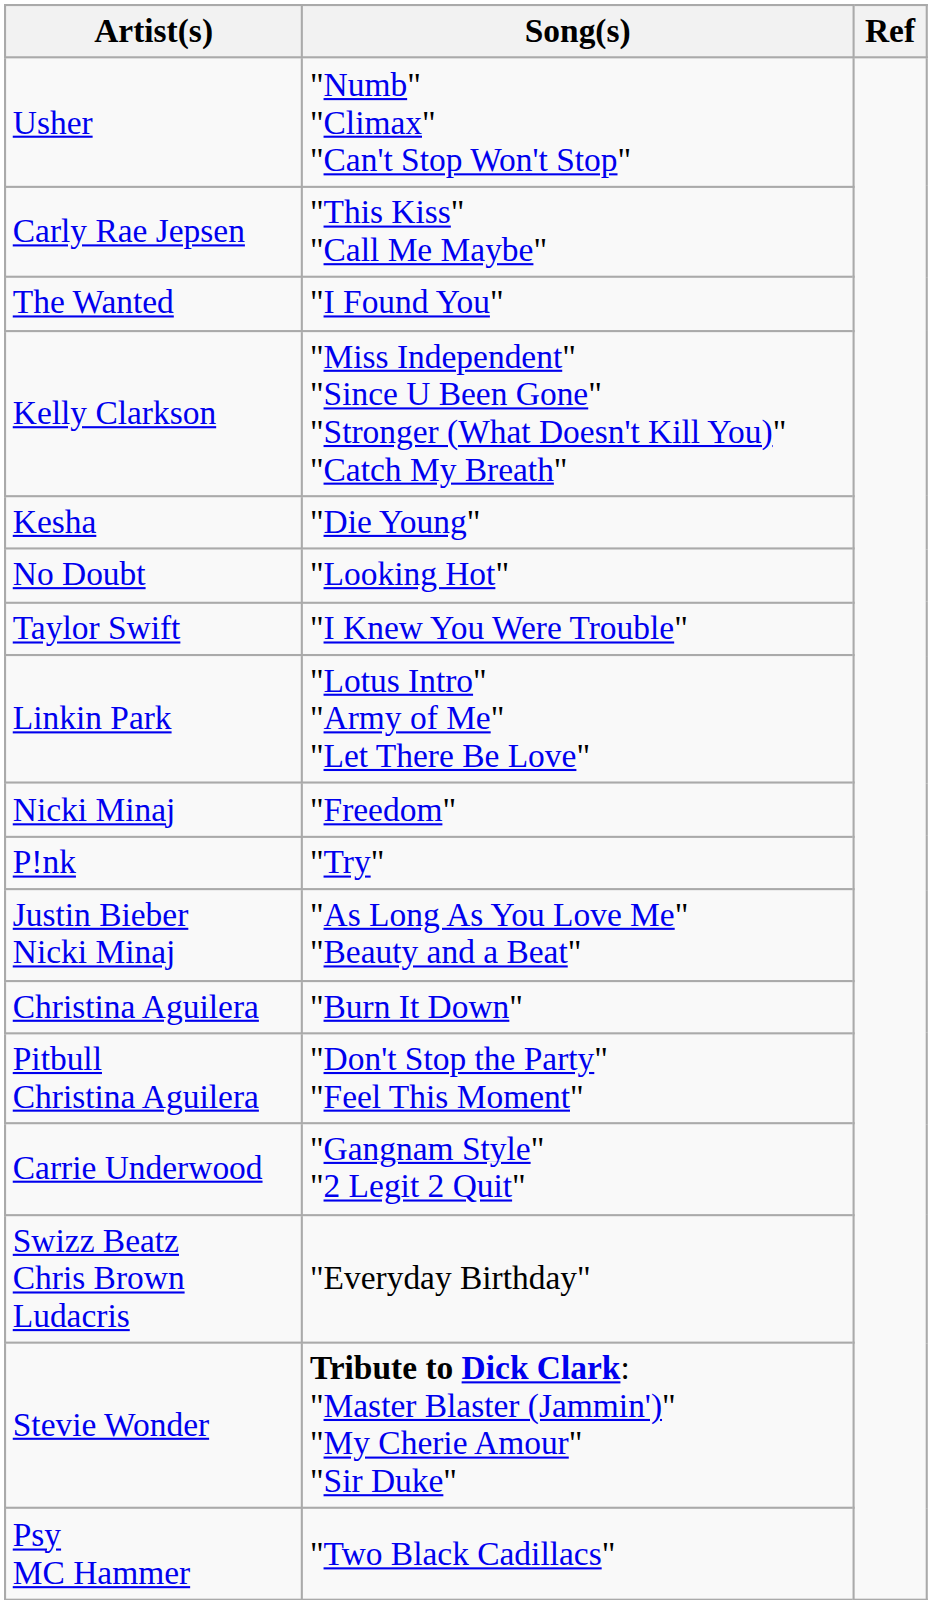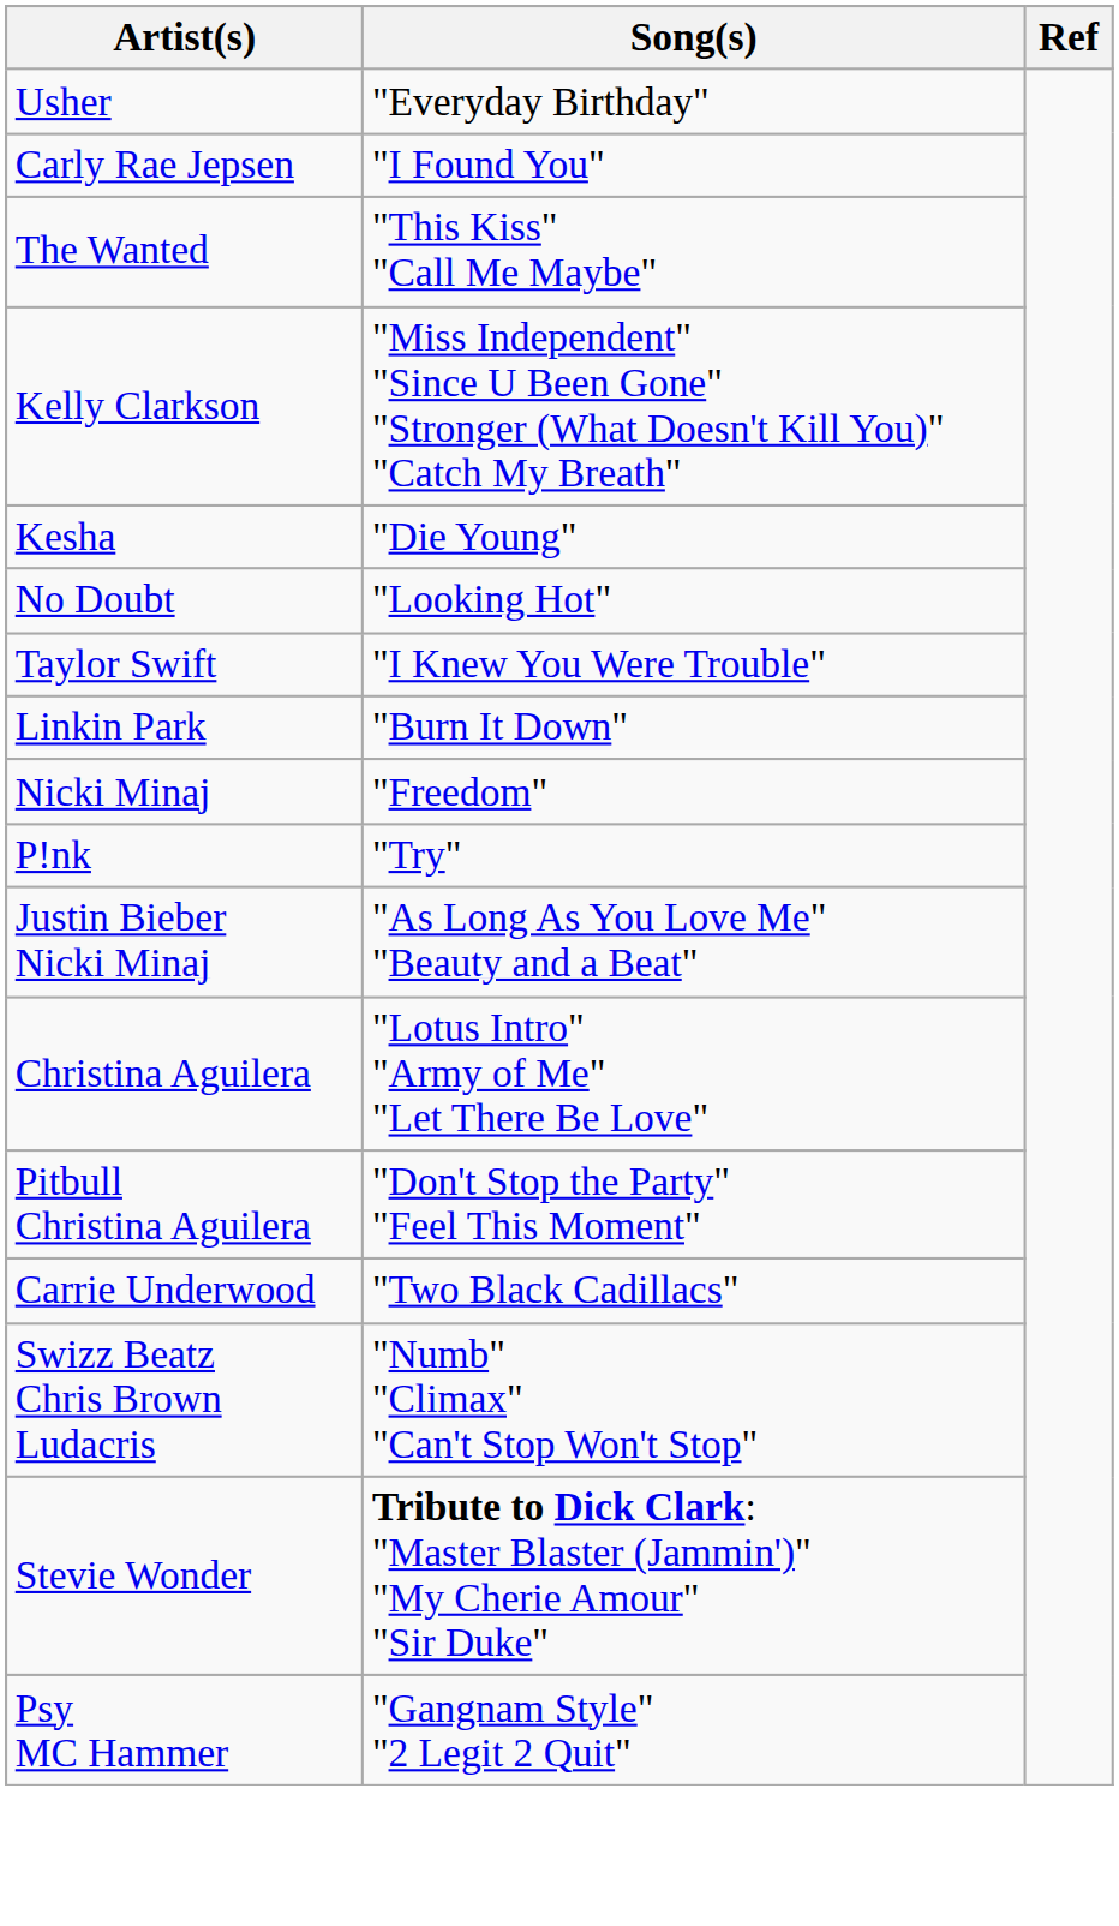Usher | Song(s): "Numb" "Climax" "Can't Stop Won't Stop" -> "Everyday Birthday"
Carly Rae Jepsen | Song(s): "This Kiss" "Call Me Maybe" -> "I Found You"
The Wanted | Song(s): "I Found You" -> "This Kiss" "Call Me Maybe"
Linkin Park | Song(s): "Lotus Intro" "Army of Me" "Let There Be Love" -> "Burn It Down"
Christina Aguilera | Song(s): "Burn It Down" -> "Lotus Intro" "Army of Me" "Let There Be Love"
Carrie Underwood | Song(s): "Gangnam Style" "2 Legit 2 Quit" -> "Two Black Cadillacs"
Swizz Beatz Chris Brown Ludacris | Song(s): "Everyday Birthday" -> "Numb" "Climax" "Can't Stop Won't Stop"
Psy MC Hammer | Song(s): "Two Black Cadillacs" -> "Gangnam Style" "2 Legit 2 Quit"
